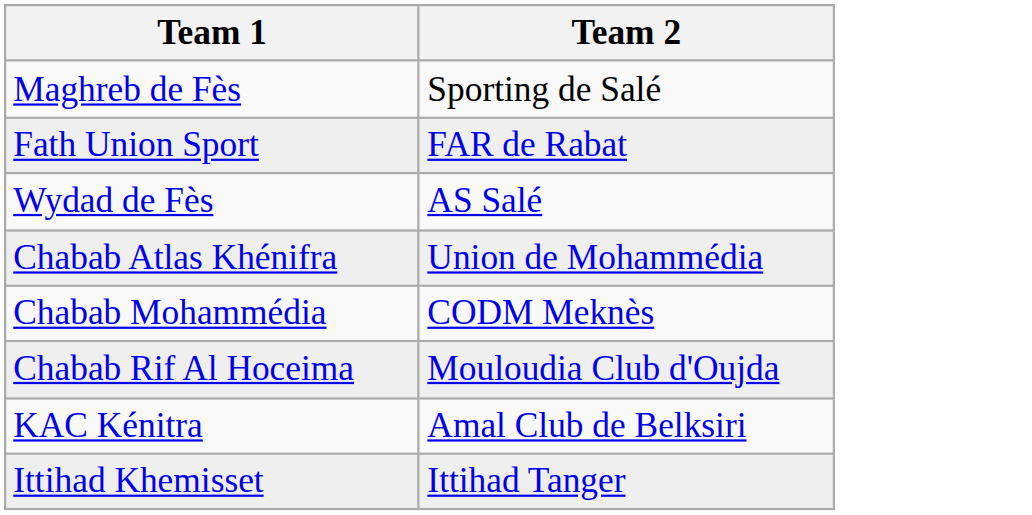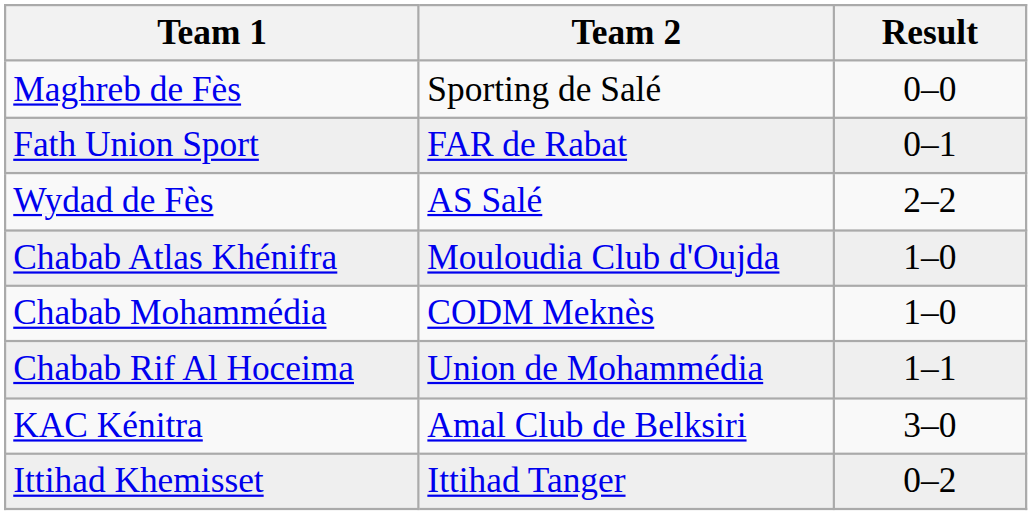+ column: Result | 0–0 | 0–1 | 2–2 | 1–0 | 1–0 | 1–1 | 3–0 | 0–2
Chabab Atlas Khénifra | Team 2: Union de Mohammédia -> Mouloudia Club d'Oujda
Chabab Rif Al Hoceima | Team 2: Mouloudia Club d'Oujda -> Union de Mohammédia
